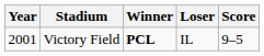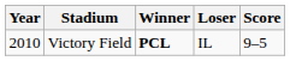Victory Field | Year: 2001 -> 2010
